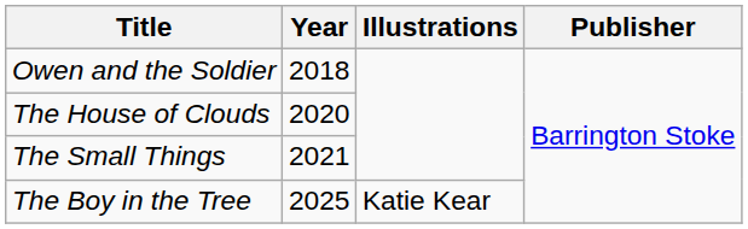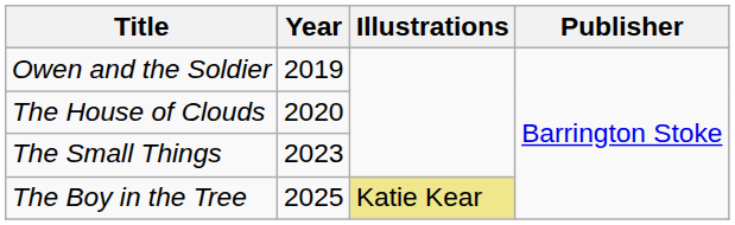Owen and the Soldier | Year: 2018 -> 2019
The Small Things | Year: 2021 -> 2023
The Boy in the Tree | Illustrations: no background -> khaki background
